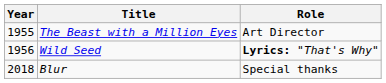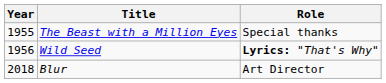The Beast with a Million Eyes | Role: Art Director -> Special thanks
Blur | Role: Special thanks -> Art Director
